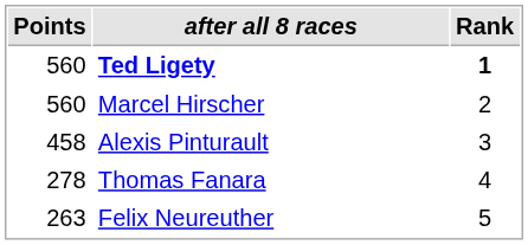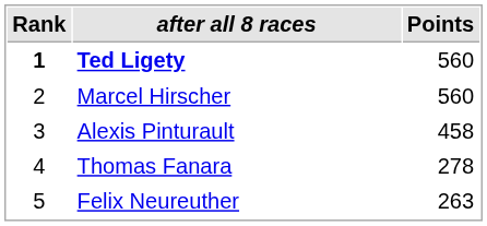columns swapped: Rank <-> Points
